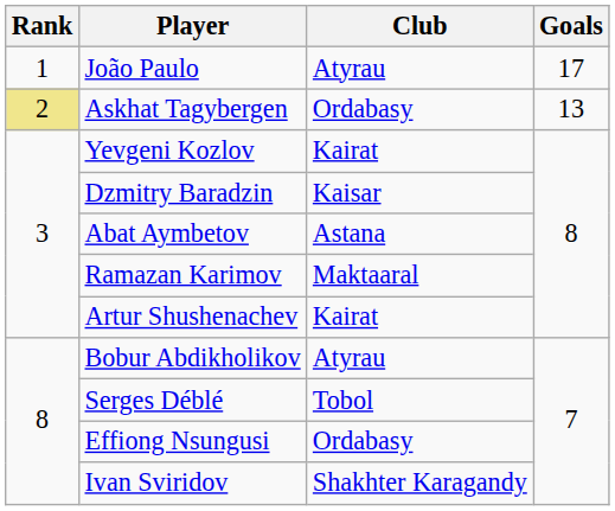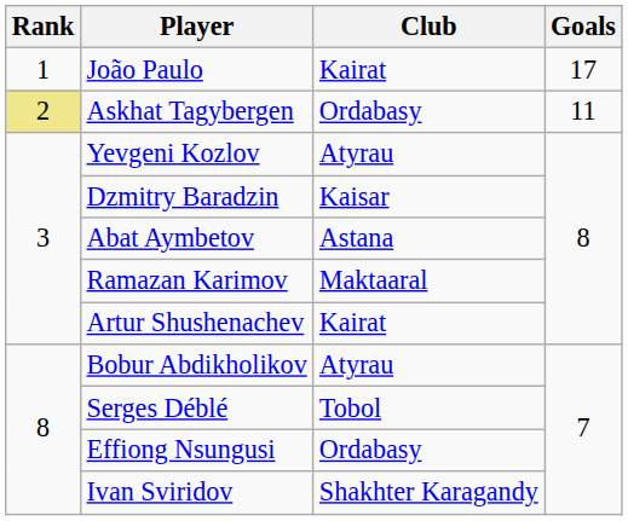João Paulo | Club: Atyrau -> Kairat
Askhat Tagybergen | Goals: 13 -> 11
Yevgeni Kozlov | Club: Kairat -> Atyrau
